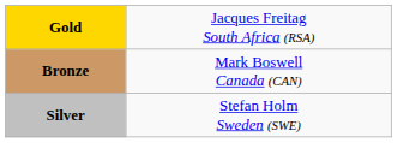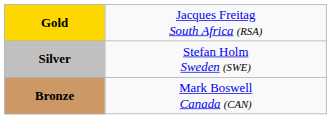rows swapped: Silver <-> Bronze
